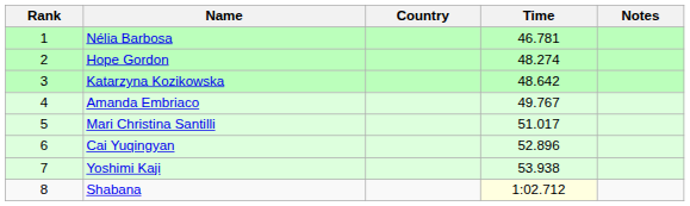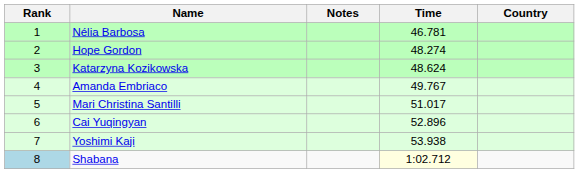columns swapped: Country <-> Notes
Katarzyna Kozikowska | Time: 48.642 -> 48.624
Shabana | Rank: no background -> lightblue background
